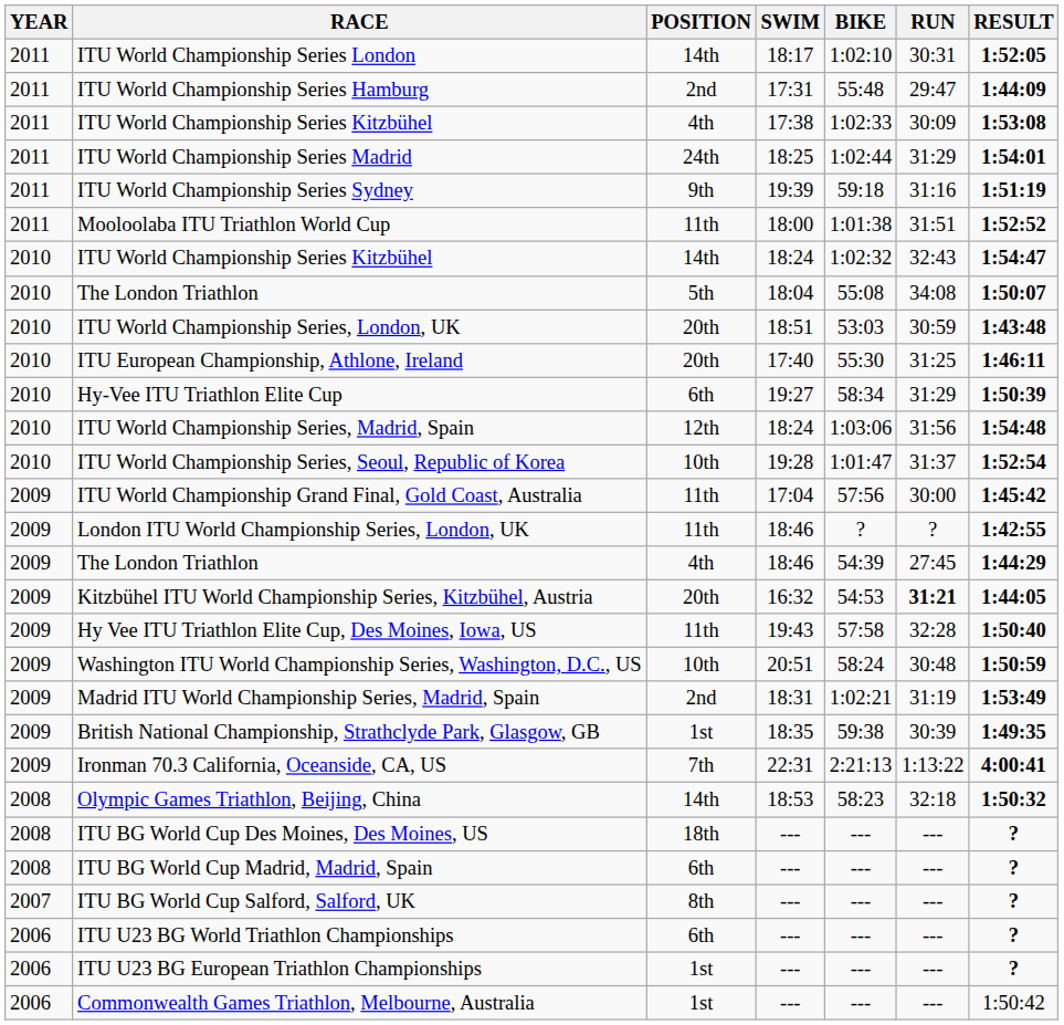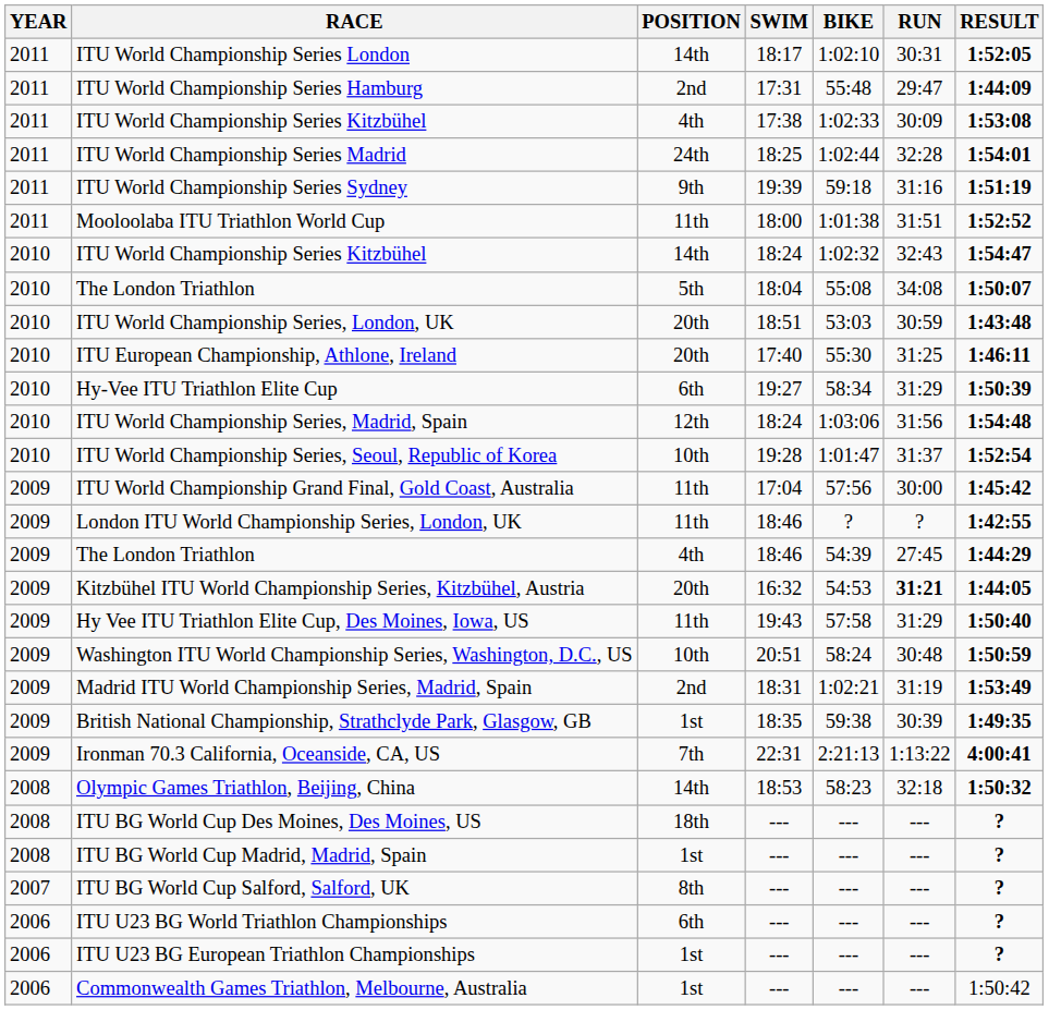ITU World Championship Series Madrid | RUN: 31:29 -> 32:28
Hy Vee ITU Triathlon Elite Cup, Des Moines, Iowa, US | RUN: 32:28 -> 31:29
ITU BG World Cup Madrid, Madrid, Spain | POSITION: 6th -> 1st
